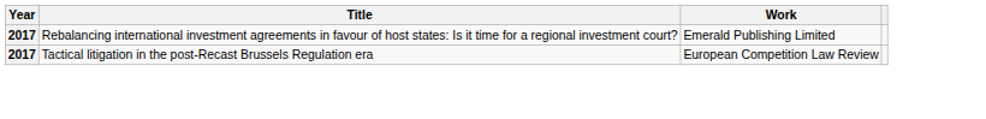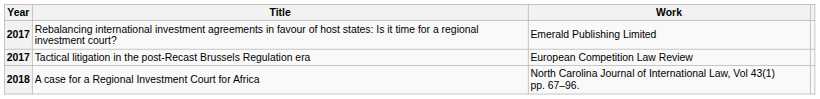+ row: 2018 | A case for a Regional Investment Court for Africa | North Carolina Journal of International Law, Vol 43(1) pp. 67–96.
